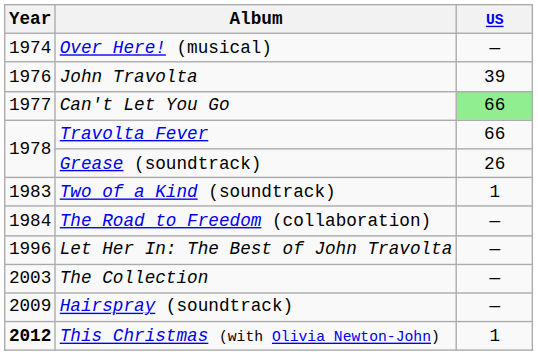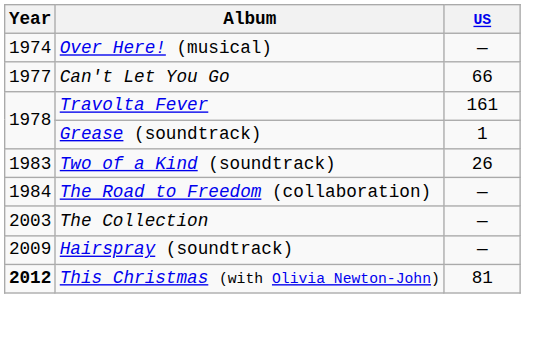- row: 1976 | John Travolta | 39
Can't Let You Go | US: lightgreen background -> no background
Travolta Fever | US: 66 -> 161
Grease (soundtrack) | US: 26 -> 1
Two of a Kind (soundtrack) | US: 1 -> 26
- row: 1996 | Let Her In: The Best of John Travolta | —
This Christmas (with Olivia Newton-John) | US: 1 -> 81
